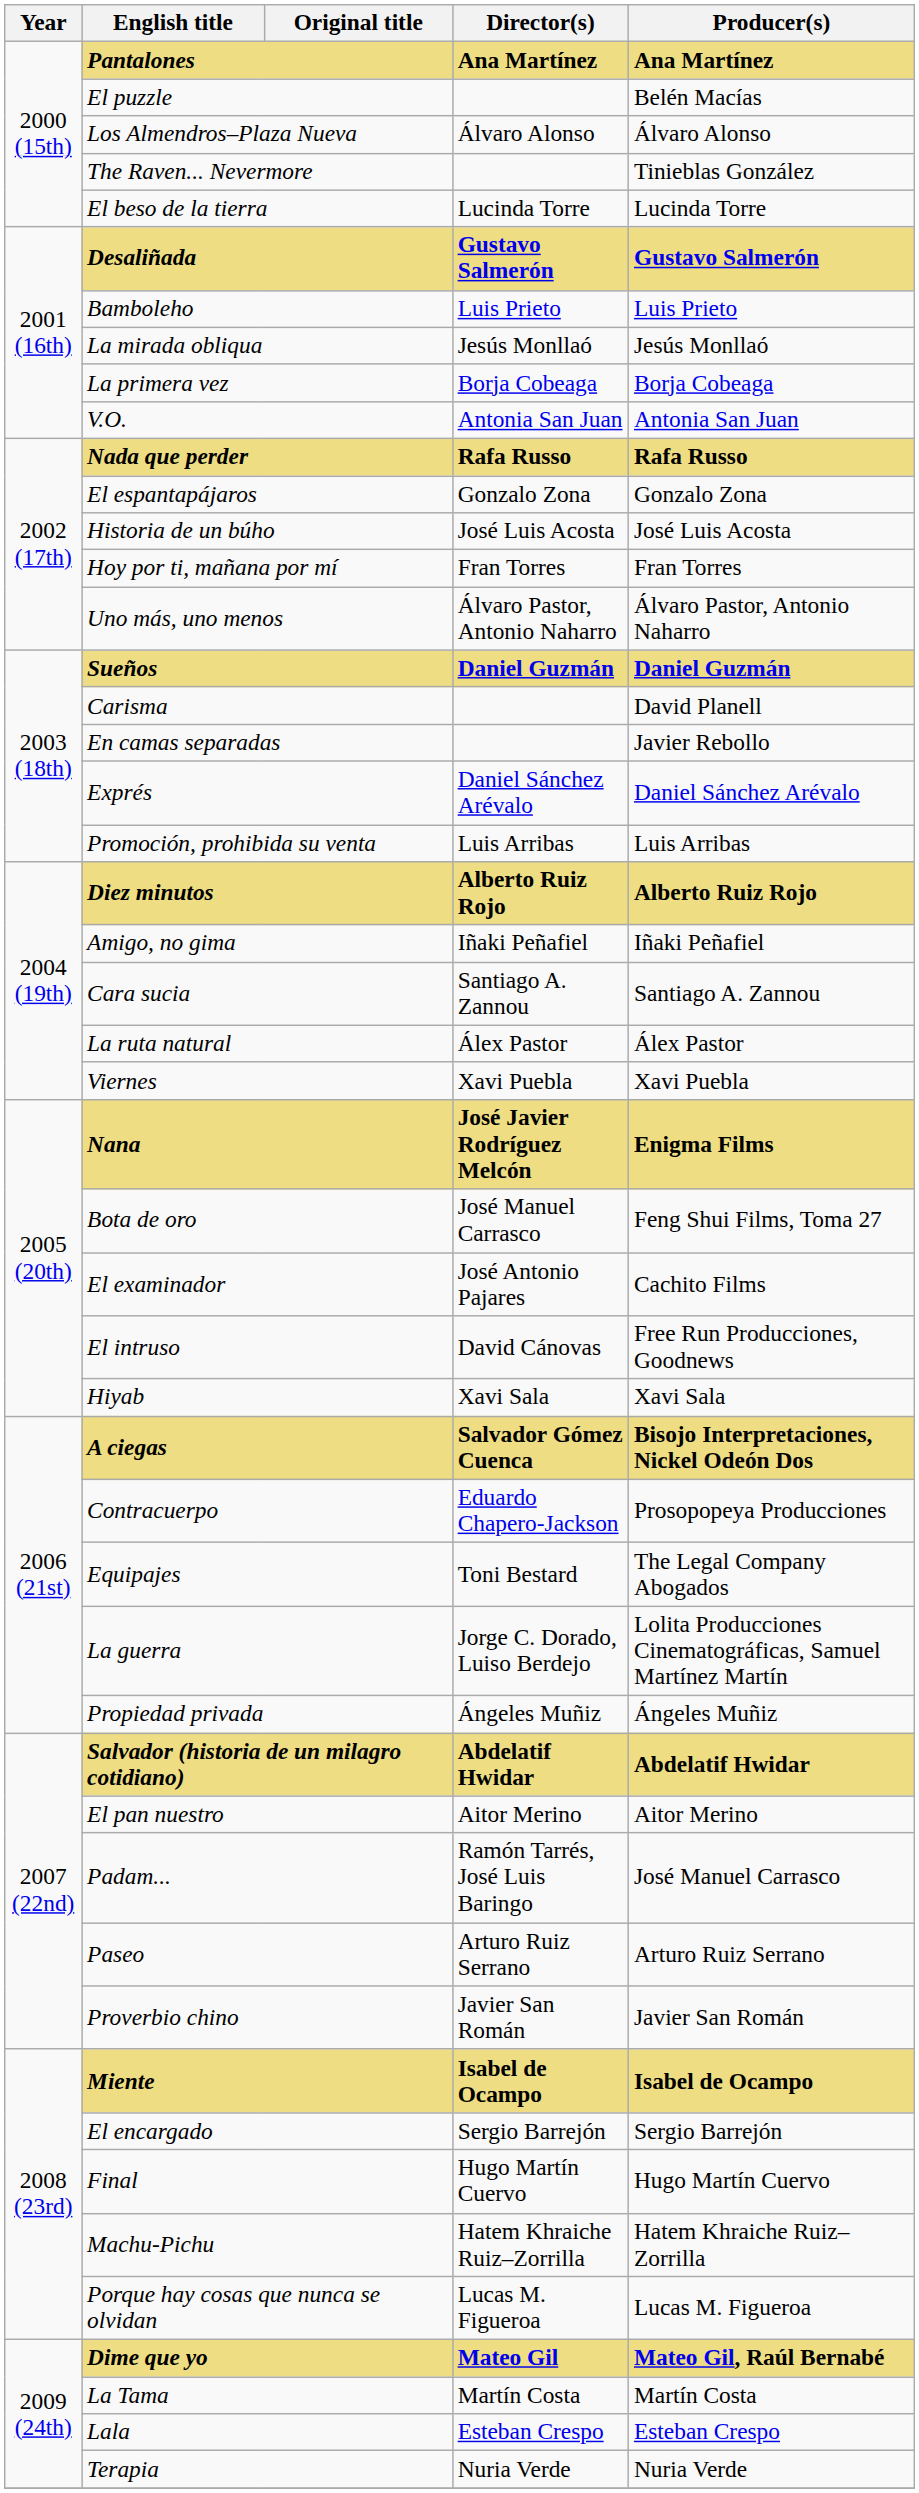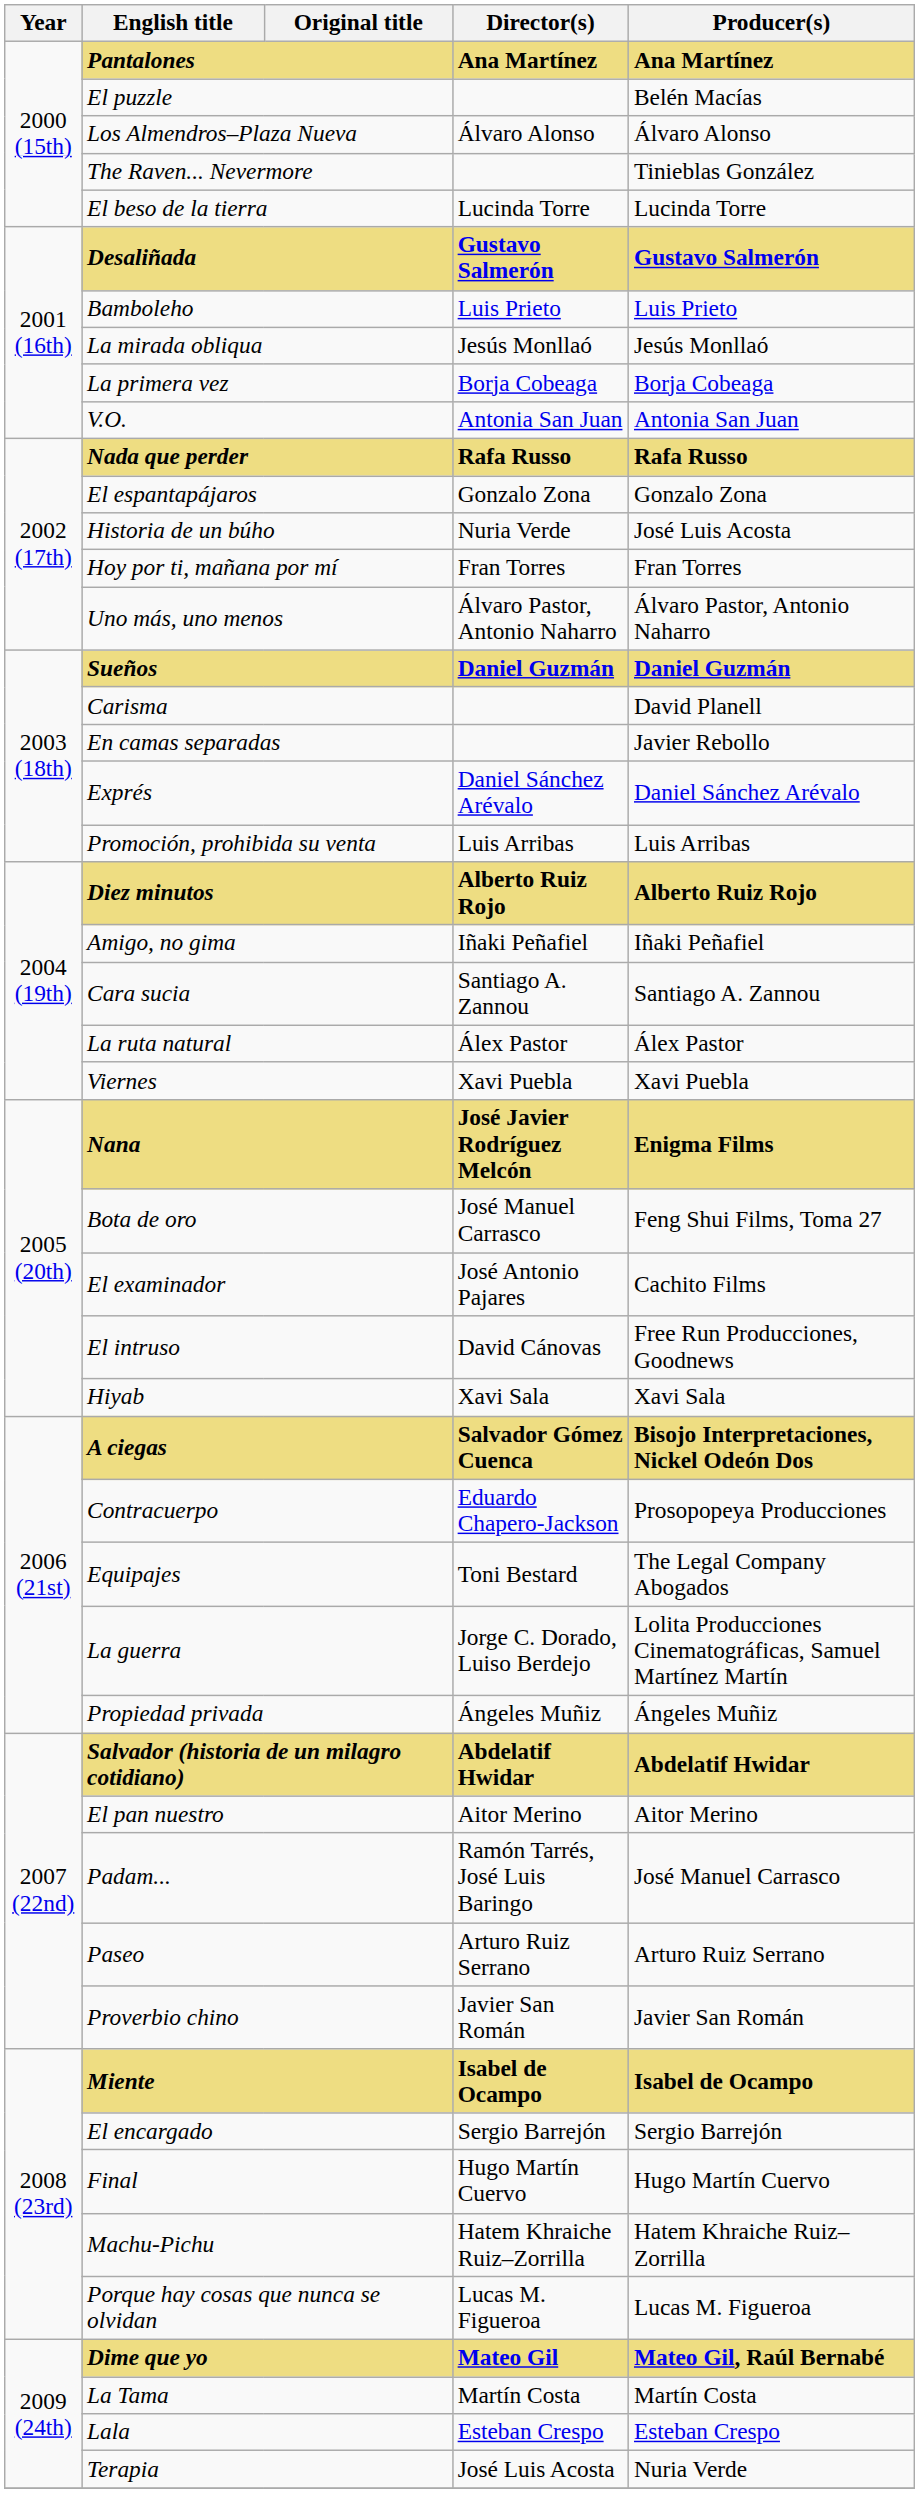Historia de un búho | Director(s): José Luis Acosta -> Nuria Verde
Terapia | Director(s): Nuria Verde -> José Luis Acosta
